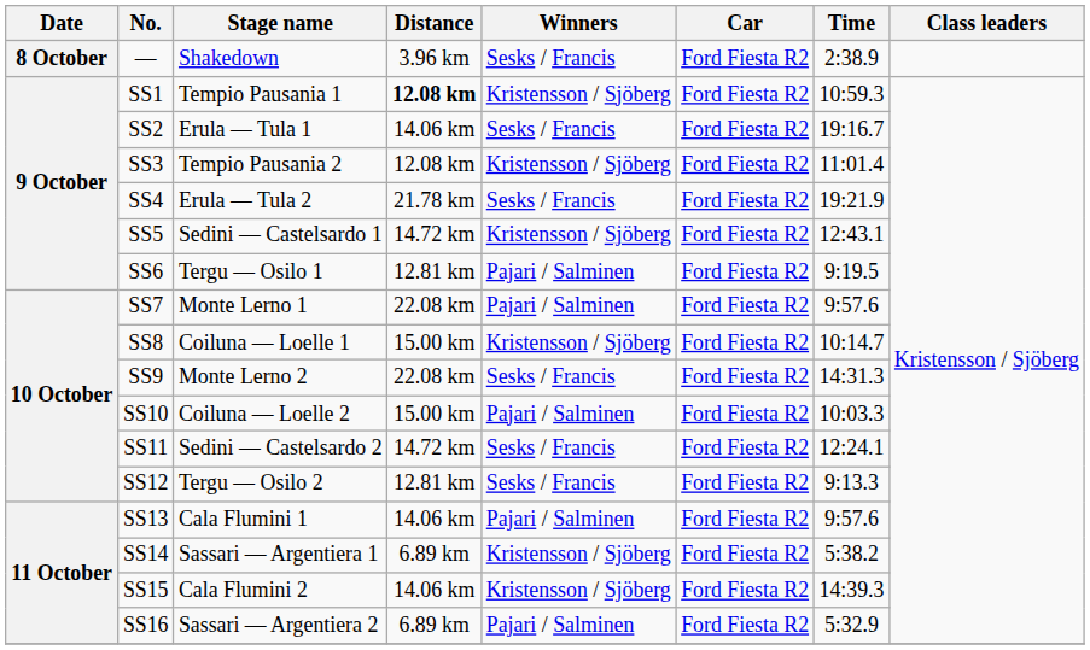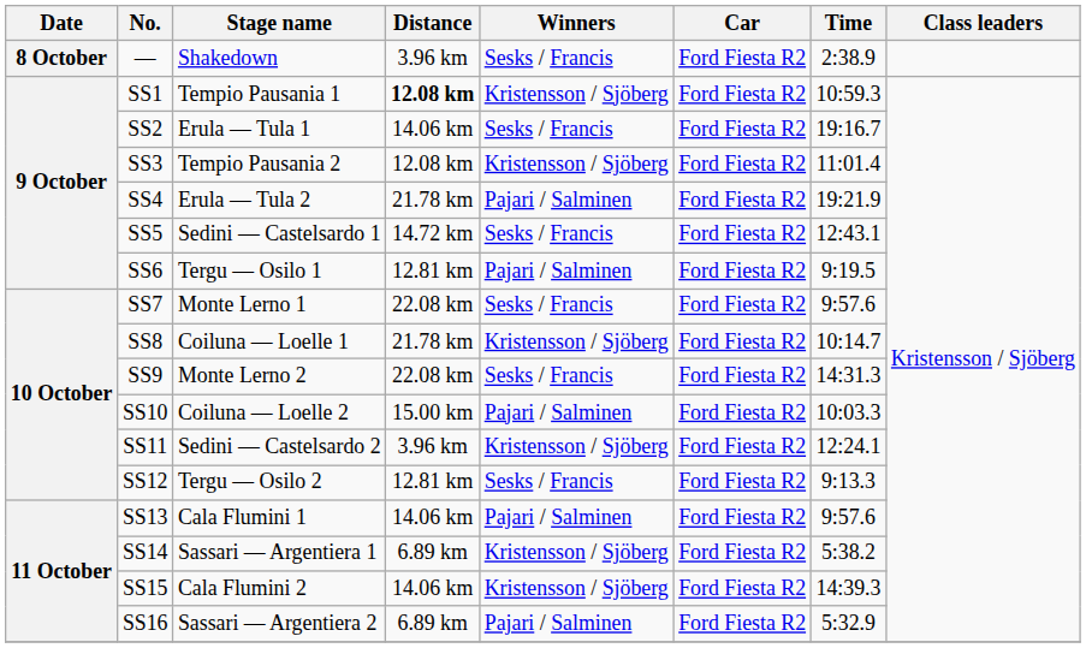SS4 | Winners: Sesks / Francis -> Pajari / Salminen
SS5 | Winners: Kristensson / Sjöberg -> Sesks / Francis
SS7 | Winners: Pajari / Salminen -> Sesks / Francis
SS8 | Distance: 15.00 km -> 21.78 km
SS11 | Distance: 14.72 km -> 3.96 km
SS11 | Winners: Sesks / Francis -> Kristensson / Sjöberg
